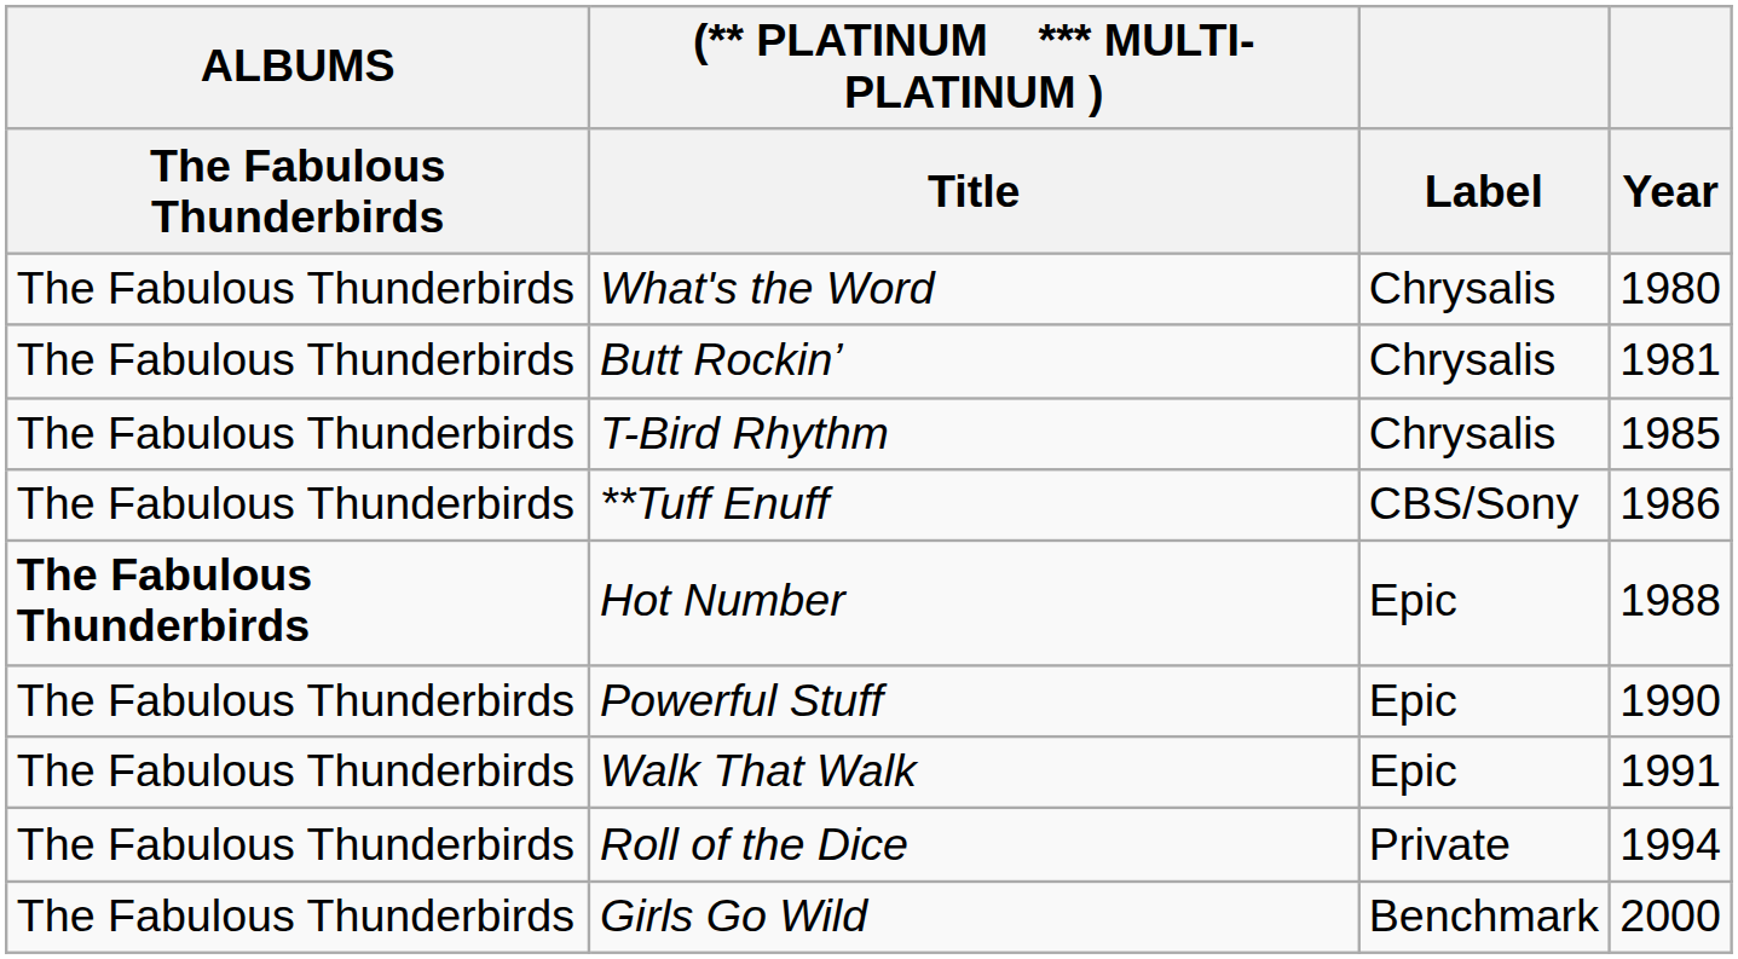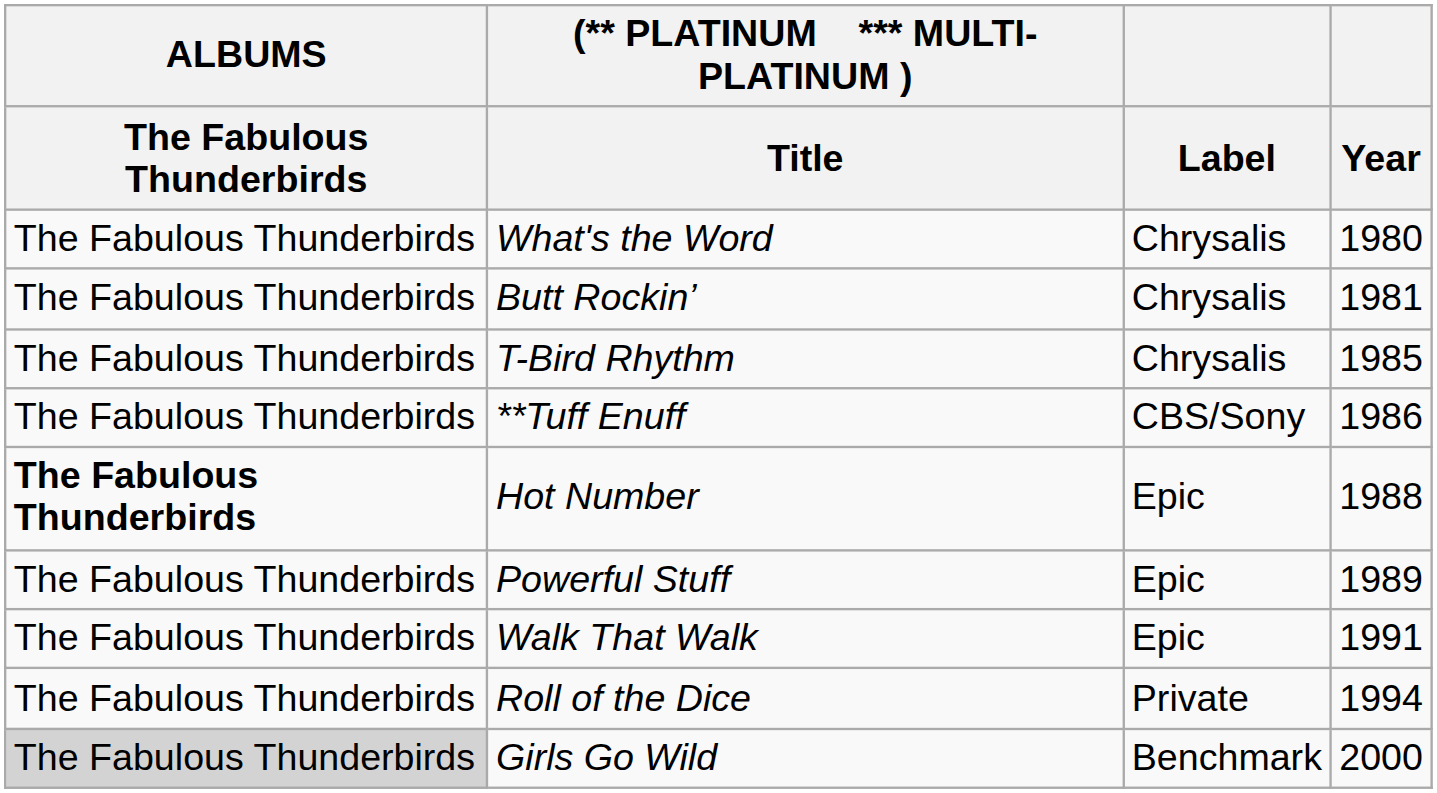Powerful Stuff | Year: 1990 -> 1989
Girls Go Wild | ALBUMS / The Fabulous Thunderbirds: no background -> lightgrey background
